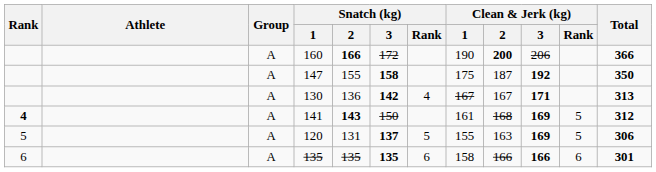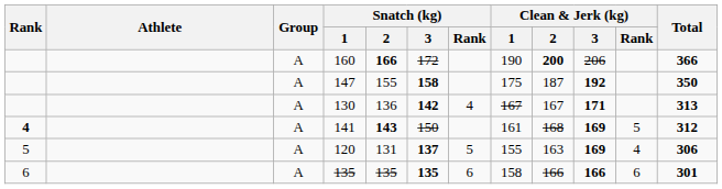120 | Clean & Jerk (kg) / Rank: 5 -> 4
